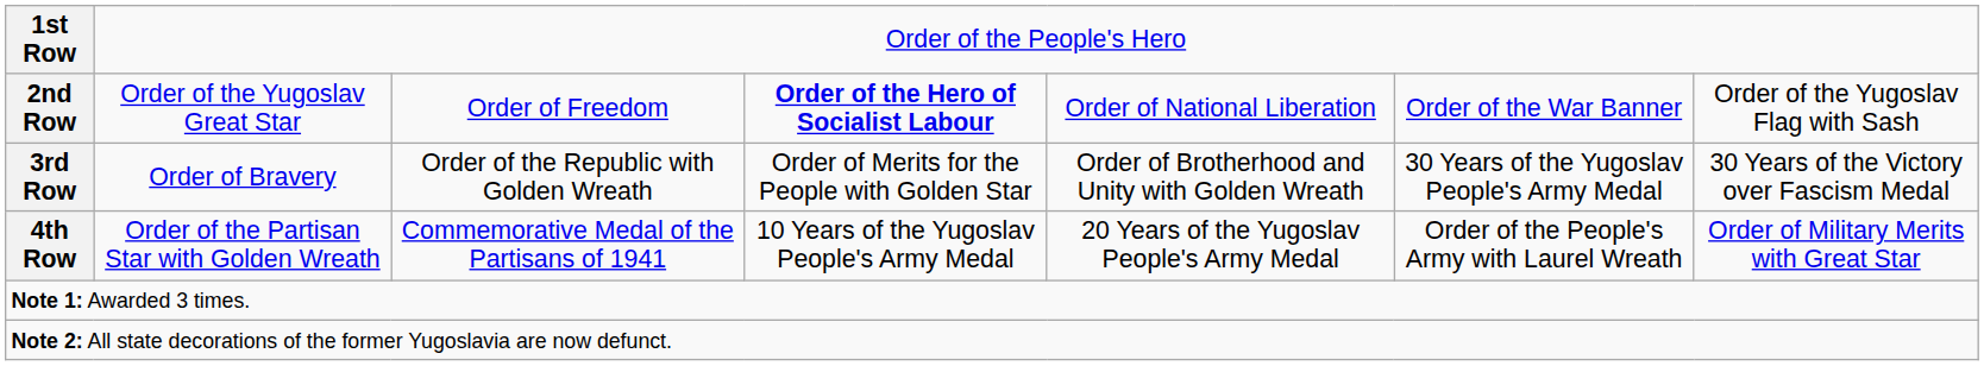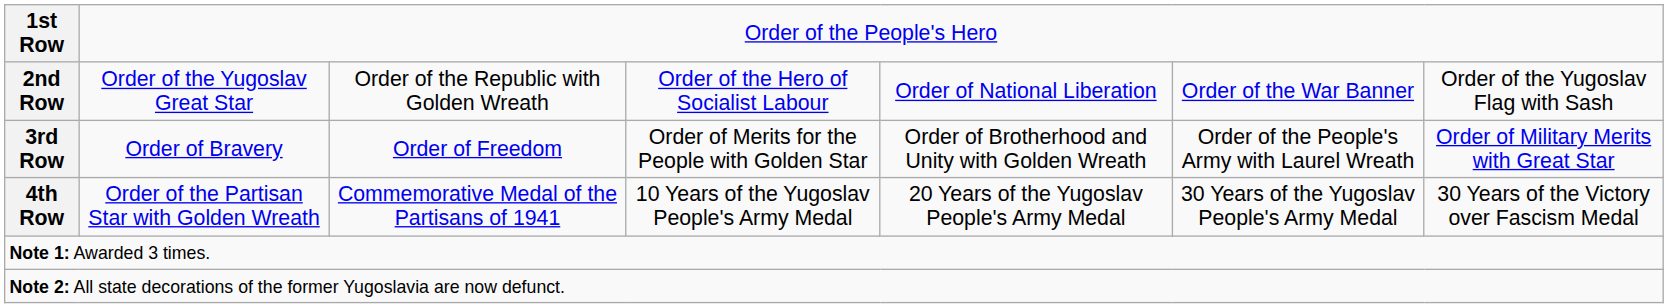2nd Row | column 3: Order of Freedom -> Order of the Republic with Golden Wreath
2nd Row | column 4: bold -> normal
3rd Row | column 3: Order of the Republic with Golden Wreath -> Order of Freedom
3rd Row | column 6: 30 Years of the Yugoslav People's Army Medal -> Order of the People's Army with Laurel Wreath
3rd Row | column 7: 30 Years of the Victory over Fascism Medal -> Order of Military Merits with Great Star
4th Row | column 6: Order of the People's Army with Laurel Wreath -> 30 Years of the Yugoslav People's Army Medal
4th Row | column 7: Order of Military Merits with Great Star -> 30 Years of the Victory over Fascism Medal
